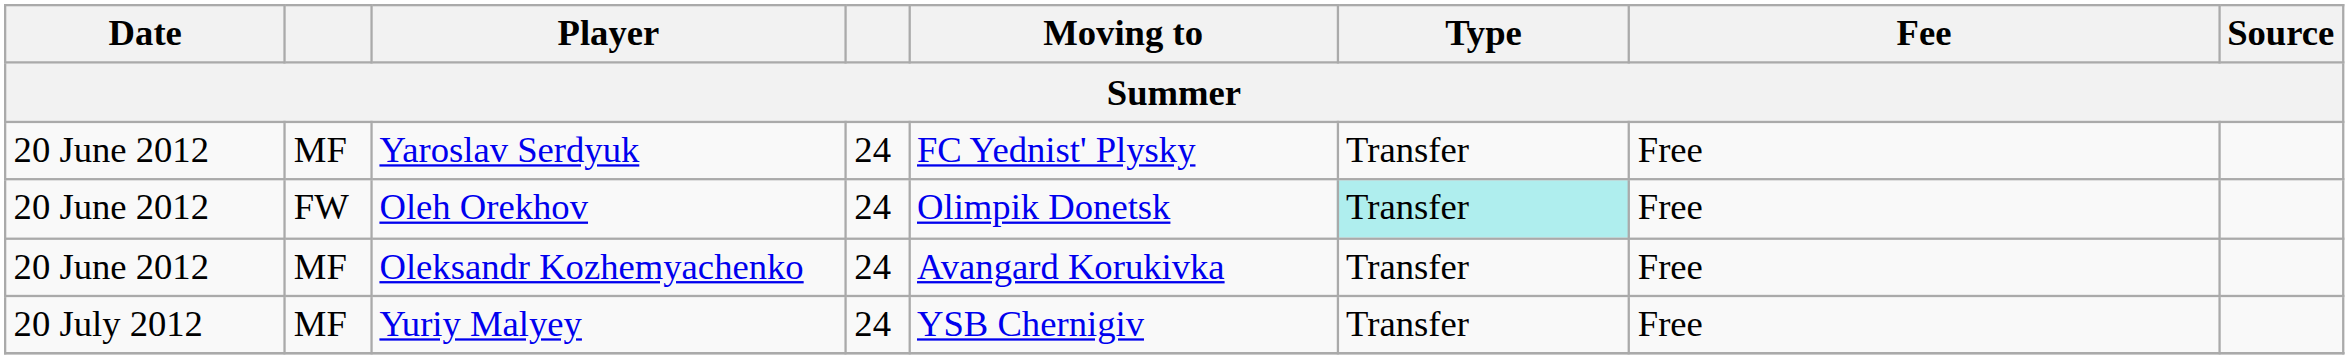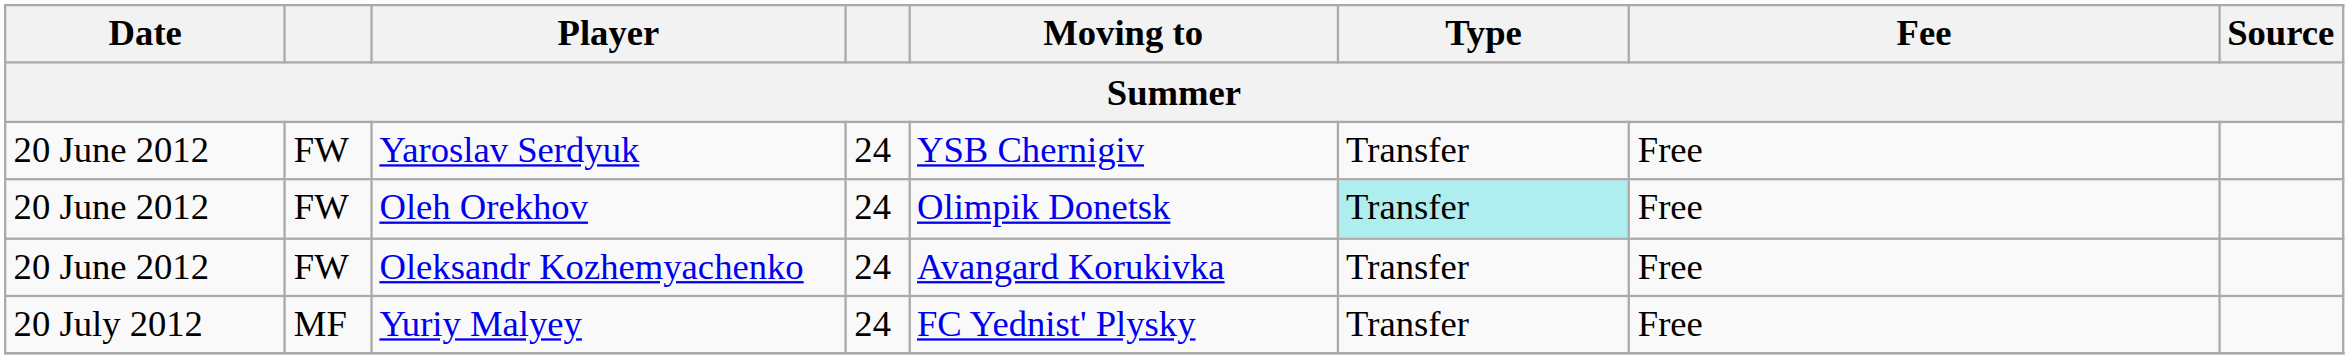Yaroslav Serdyuk | column 2: MF -> FW
Yaroslav Serdyuk | Moving to: FC Yednist' Plysky -> YSB Chernigiv
Oleksandr Kozhemyachenko | column 2: MF -> FW
Yuriy Malyey | Moving to: YSB Chernigiv -> FC Yednist' Plysky
